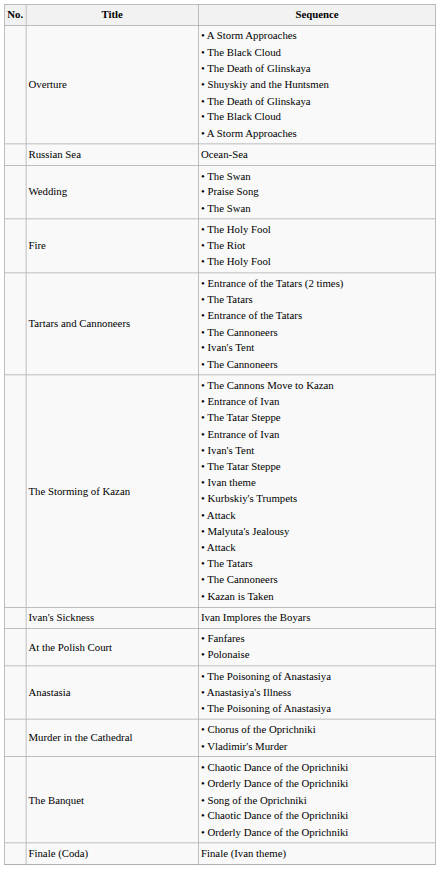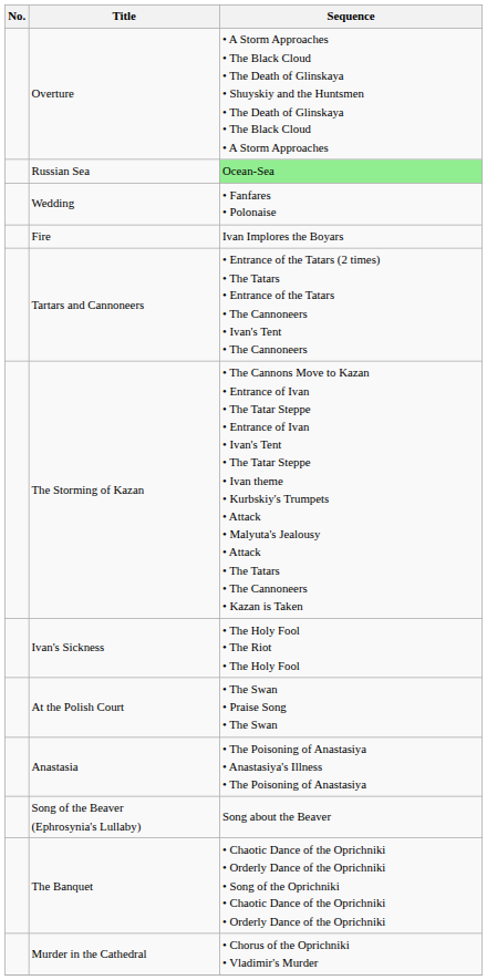Russian Sea | Sequence: no background -> lightgreen background
Wedding | Sequence: • The Swan • Praise Song • The Swan -> • Fanfares • Polonaise
Fire | Sequence: • The Holy Fool • The Riot • The Holy Fool -> Ivan Implores the Boyars
Ivan's Sickness | Sequence: Ivan Implores the Boyars -> • The Holy Fool • The Riot • The Holy Fool
At the Polish Court | Sequence: • Fanfares • Polonaise -> • The Swan • Praise Song • The Swan
+ row: Song of the Beaver (Ephrosynia's Lullaby) | Song about the Beaver
rows swapped: The Banquet <-> Murder in the Cathedral
- row: Finale (Coda) | Finale (Ivan theme)
